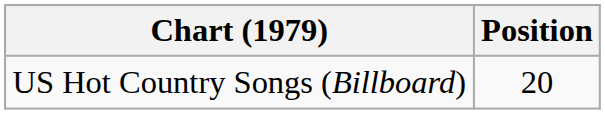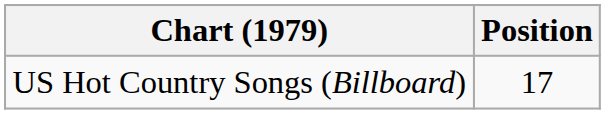US Hot Country Songs (Billboard) | Position: 20 -> 17
